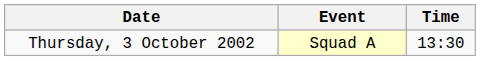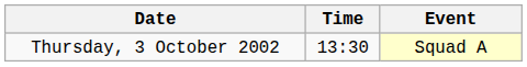columns swapped: Time <-> Event
